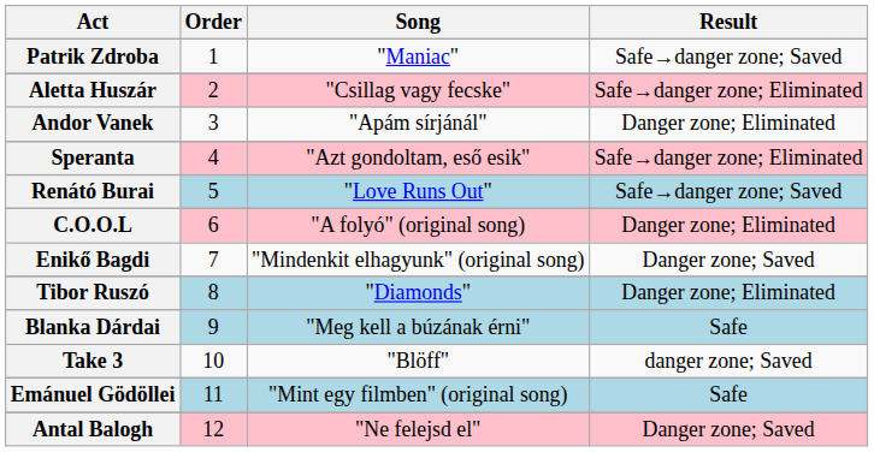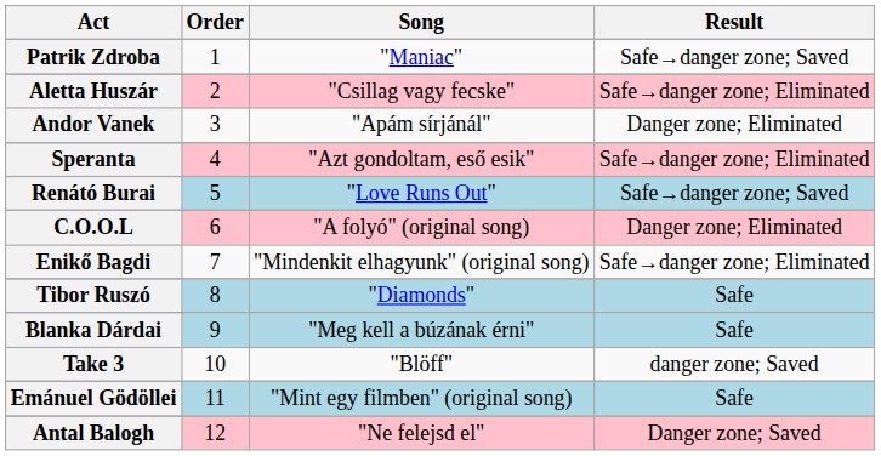Enikő Bagdi | Result: Danger zone; Saved -> Safe→danger zone; Eliminated
Tibor Ruszó | Result: Danger zone; Eliminated -> Safe
